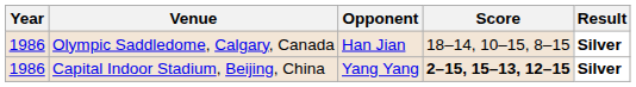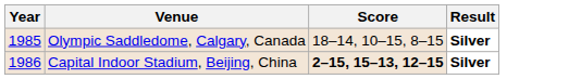- column: Opponent | Han Jian | Yang Yang
Olympic Saddledome, Calgary, Canada | Year: 1986 -> 1985
